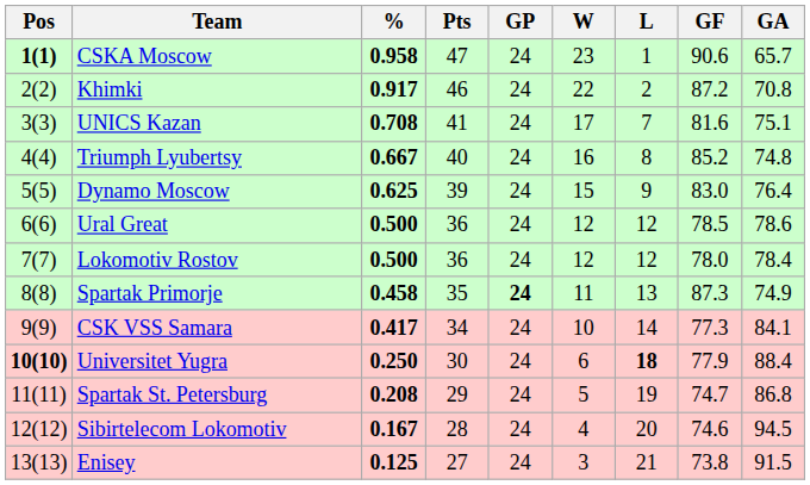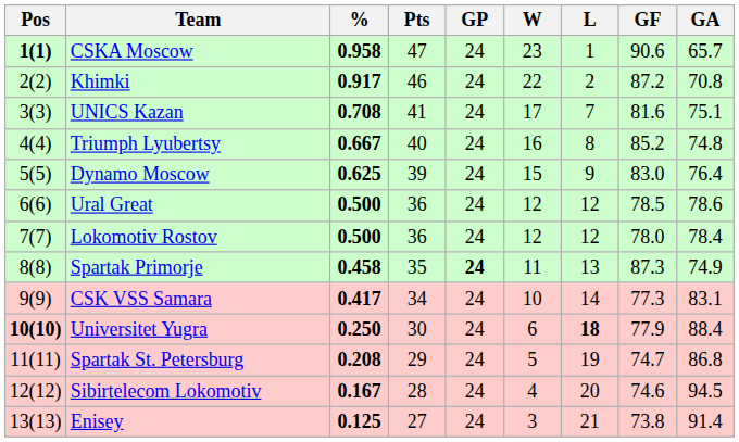CSK VSS Samara | GA: 84.1 -> 83.1
Enisey | GA: 91.5 -> 91.4
